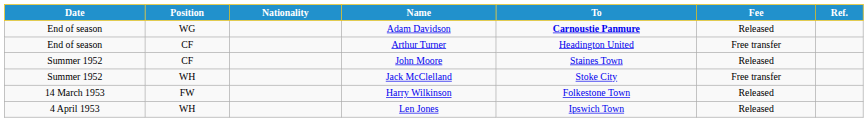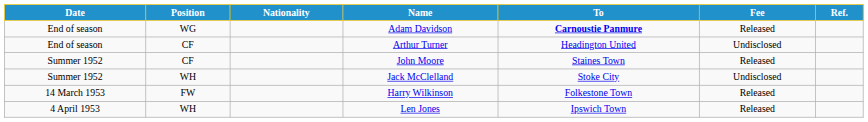Arthur Turner | Fee: Free transfer -> Undisclosed
Jack McClelland | Fee: Free transfer -> Undisclosed
